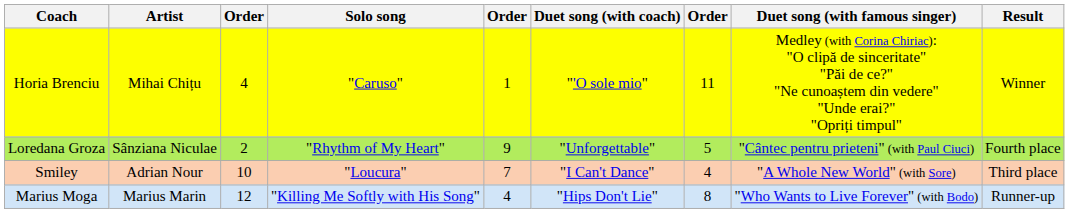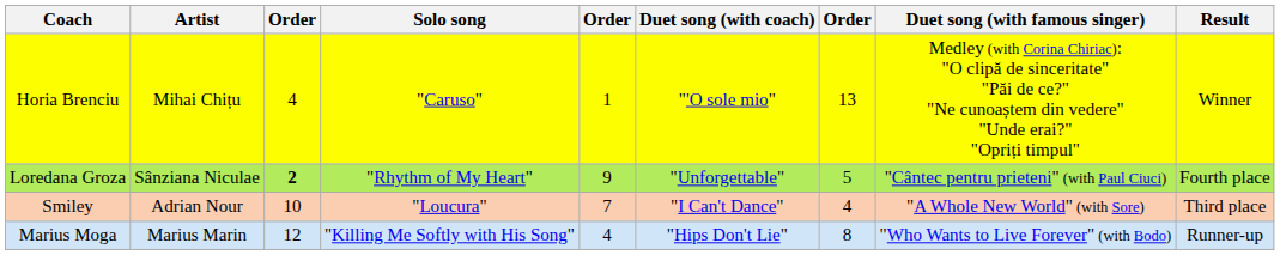Horia Brenciu | column 7: 11 -> 13
Loredana Groza | column 3: normal -> bold
